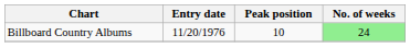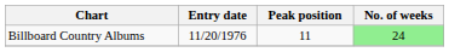Billboard Country Albums | Peak position: 10 -> 11
